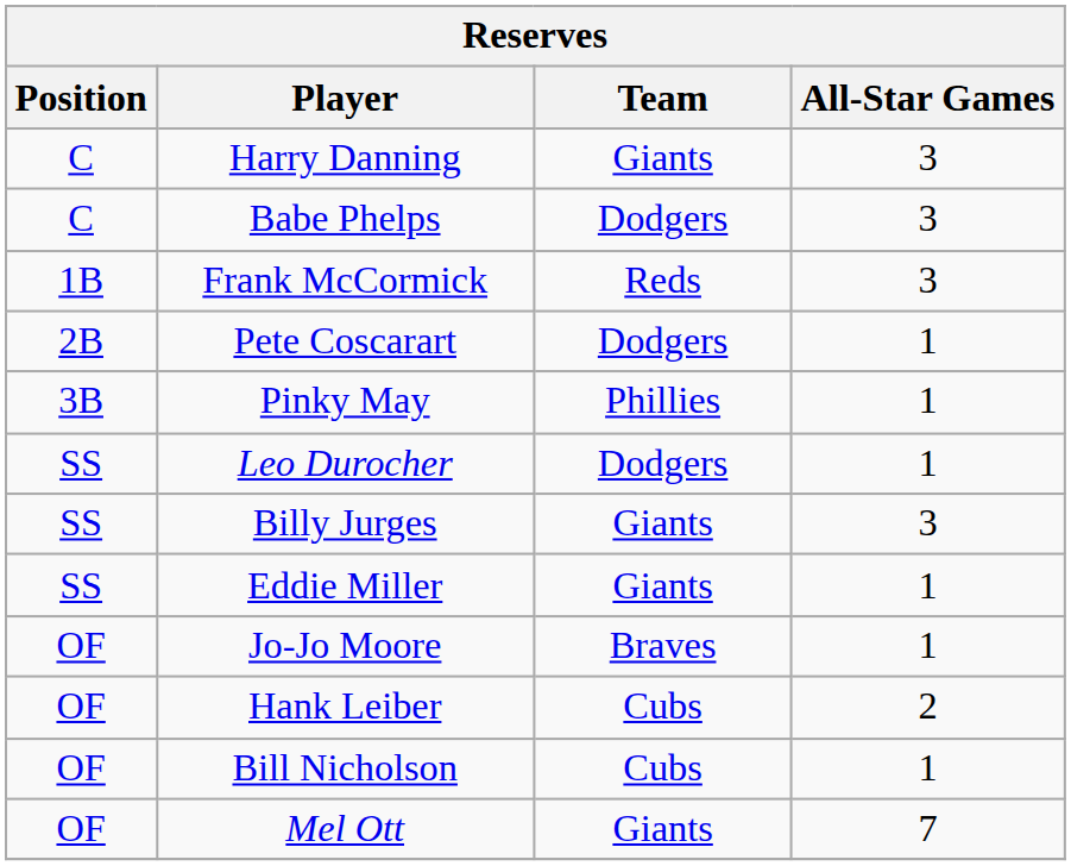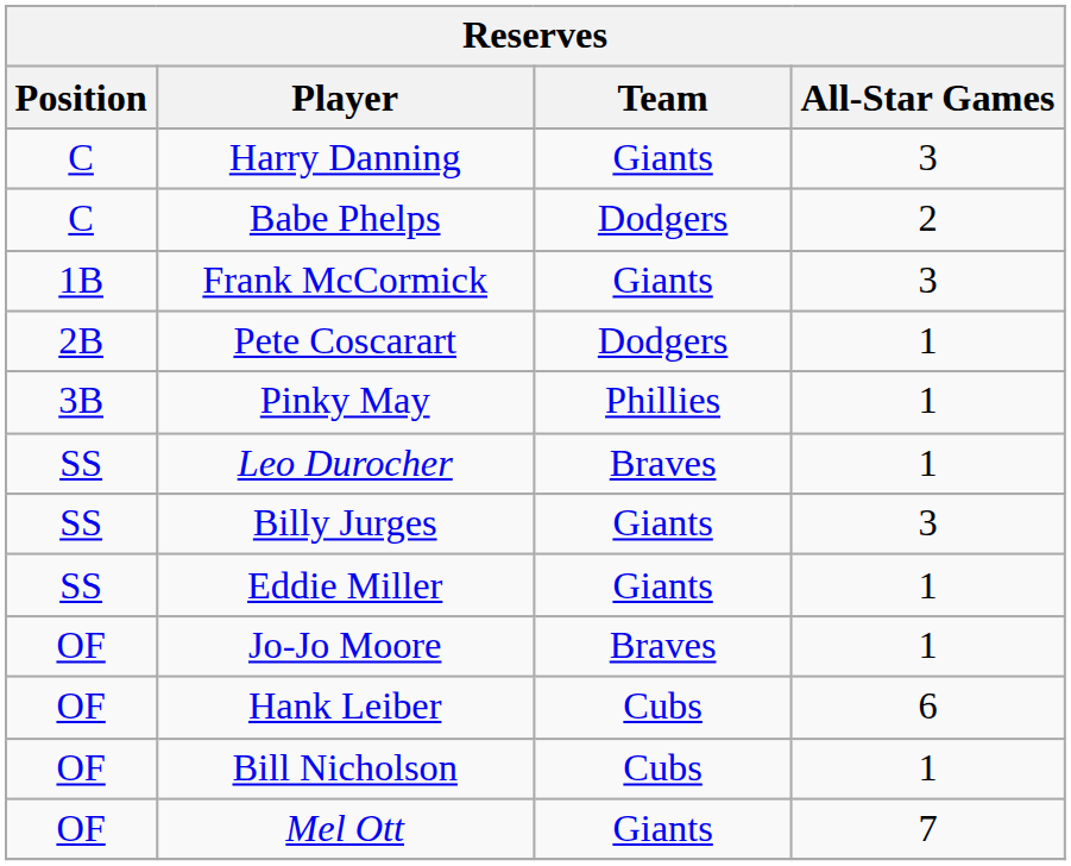Babe Phelps | All-Star Games: 3 -> 2
Frank McCormick | Team: Reds -> Giants
Leo Durocher | Team: Dodgers -> Braves
Hank Leiber | All-Star Games: 2 -> 6
